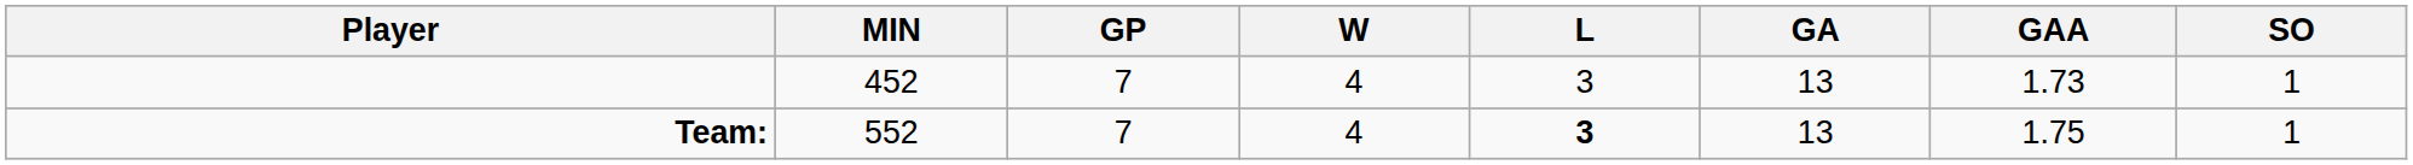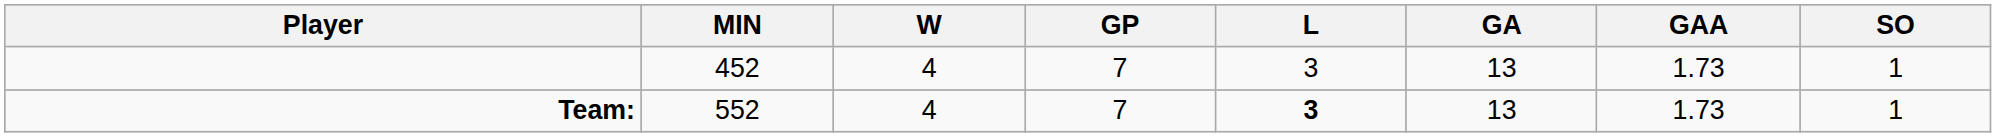columns swapped: GP <-> W
Team: | GAA: 1.75 -> 1.73
